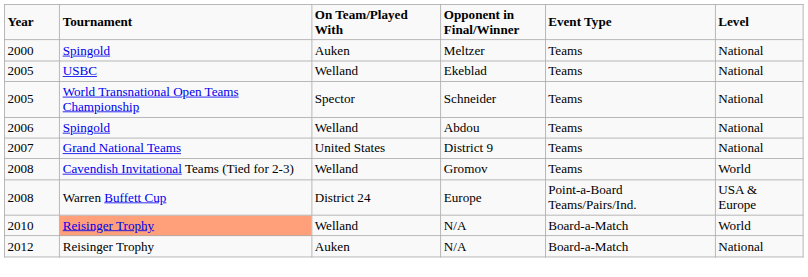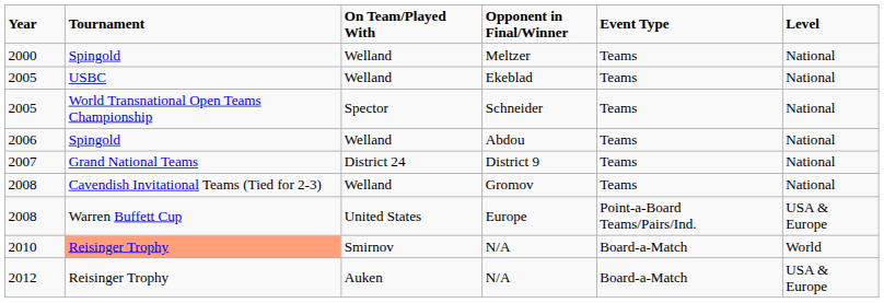Meltzer | On Team/Played With: Auken -> Welland
District 9 | On Team/Played With: United States -> District 24
Gromov | Level: World -> National
Europe | On Team/Played With: District 24 -> United States
2010 / N/A | On Team/Played With: Welland -> Smirnov
2012 / N/A | Level: National -> USA & Europe
